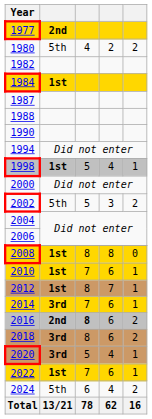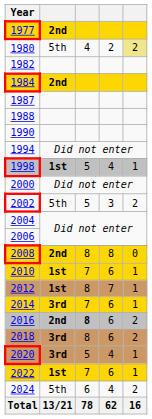1980 | column 5: no background -> khaki background
1984 | column 2: 1st -> 2nd
2008 | column 2: 1st -> 2nd
